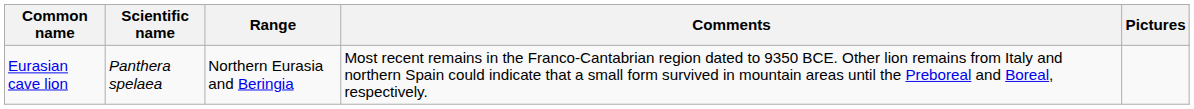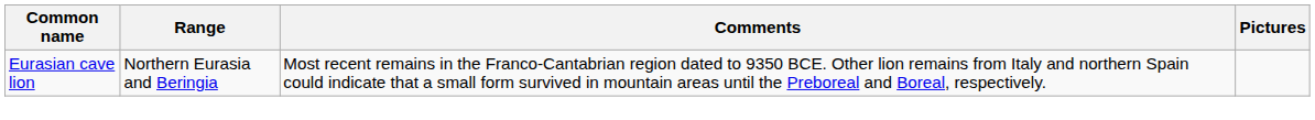- column: Scientific name | Panthera spelaea
